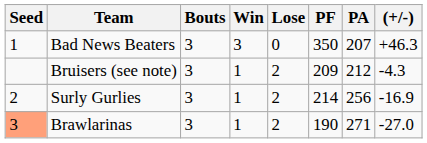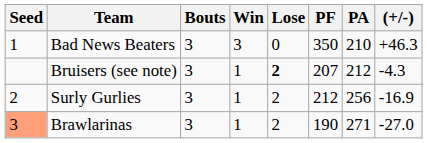Bad News Beaters | PA: 207 -> 210
Bruisers (see note) | Lose: normal -> bold
Bruisers (see note) | PF: 209 -> 207
Surly Gurlies | PF: 214 -> 212
